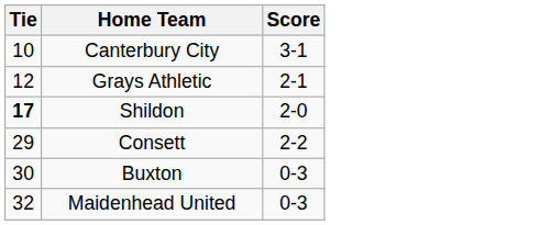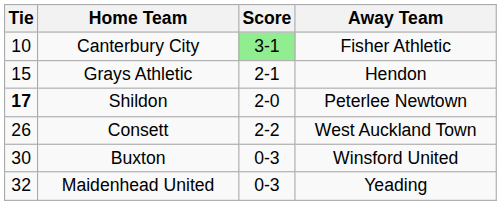+ column: Away Team | Fisher Athletic | Hendon | Peterlee Newtown | West Auckland Town | Winsford United | Yeading
Canterbury City | Score: no background -> lightgreen background
Grays Athletic | Tie: 12 -> 15
Consett | Tie: 29 -> 26
